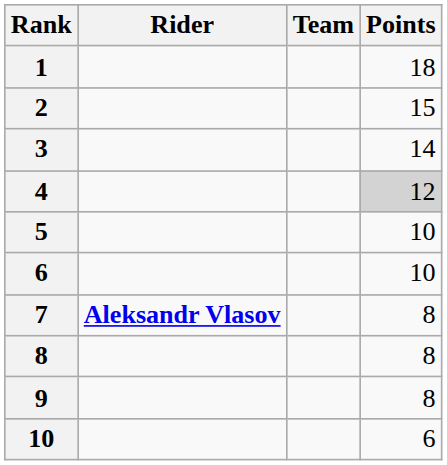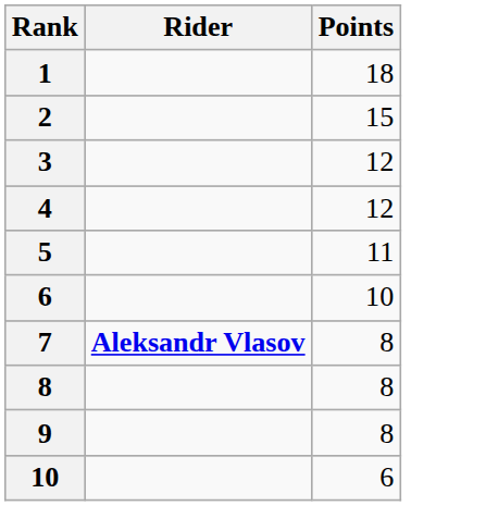- column: Team
3 | Points: 14 -> 12
4 | Points: lightgrey background -> no background
5 | Points: 10 -> 11
